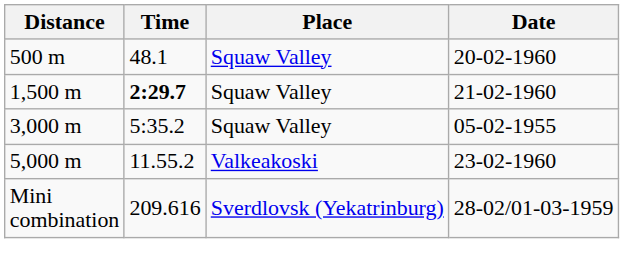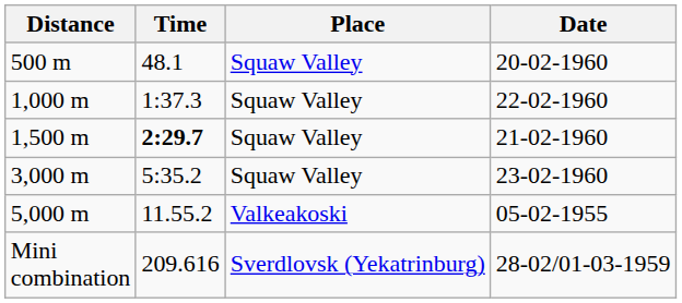+ row: 1,000 m | 1:37.3 | Squaw Valley | 22-02-1960
3,000 m | Date: 05-02-1955 -> 23-02-1960
5,000 m | Date: 23-02-1960 -> 05-02-1955
